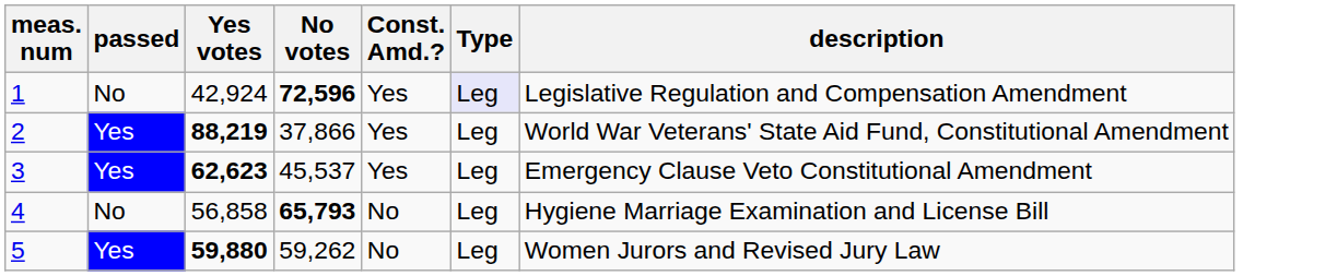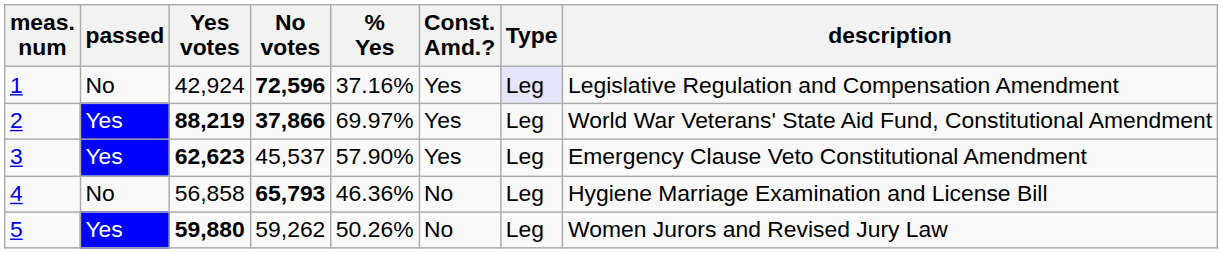+ column: % Yes | 37.16% | 69.97% | 57.90% | 46.36% | 50.26%
2 | No votes: normal -> bold
